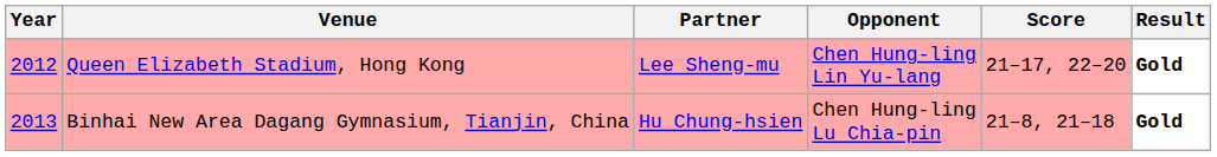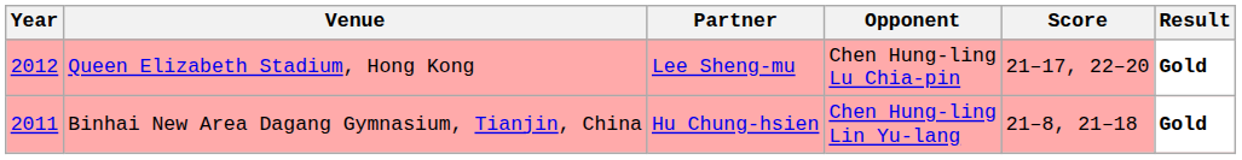Queen Elizabeth Stadium, Hong Kong | Opponent: Chen Hung-ling Lin Yu-lang -> Chen Hung-ling Lu Chia-pin
Binhai New Area Dagang Gymnasium, Tianjin, China | Year: 2013 -> 2011
Binhai New Area Dagang Gymnasium, Tianjin, China | Opponent: Chen Hung-ling Lu Chia-pin -> Chen Hung-ling Lin Yu-lang
